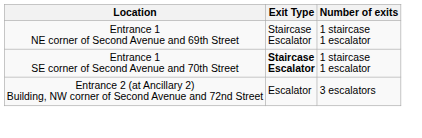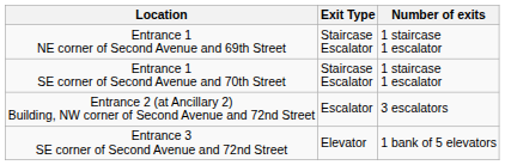Entrance 1 SE corner of Second Avenue and 70th Street | Exit Type: bold -> normal
+ row: Entrance 3 SE corner of Second Avenue and 72nd Street | Elevator | 1 bank of 5 elevators
